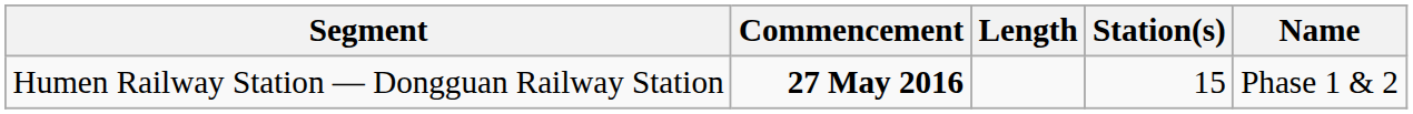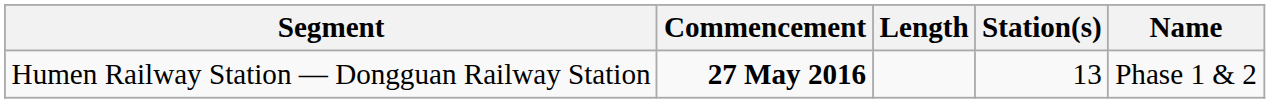Humen Railway Station — Dongguan Railway Station | Station(s): 15 -> 13
